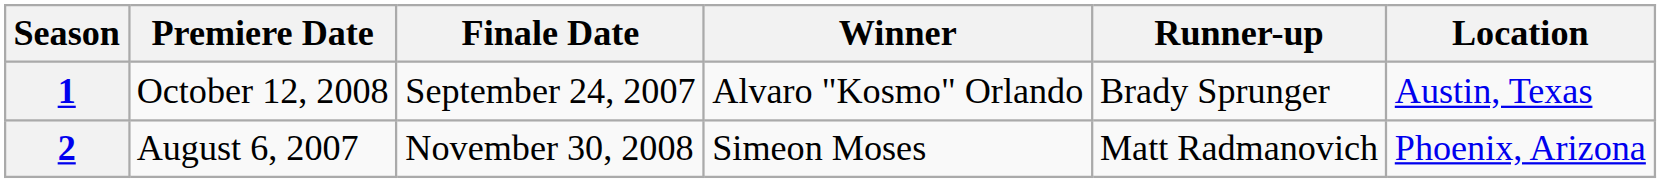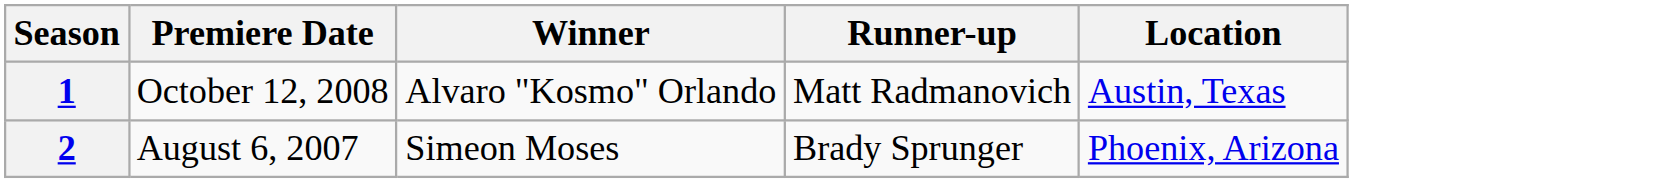- column: Finale Date | September 24, 2007 | November 30, 2008
1 | Runner-up: Brady Sprunger -> Matt Radmanovich
2 | Runner-up: Matt Radmanovich -> Brady Sprunger
